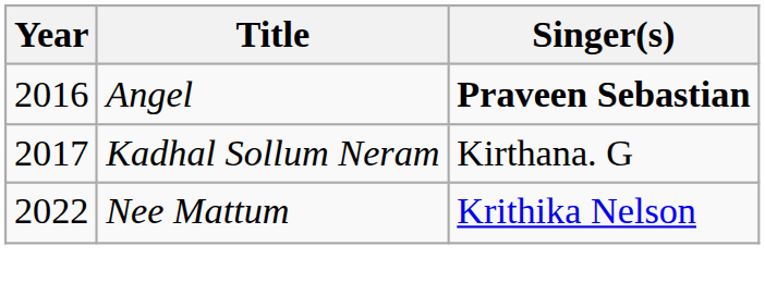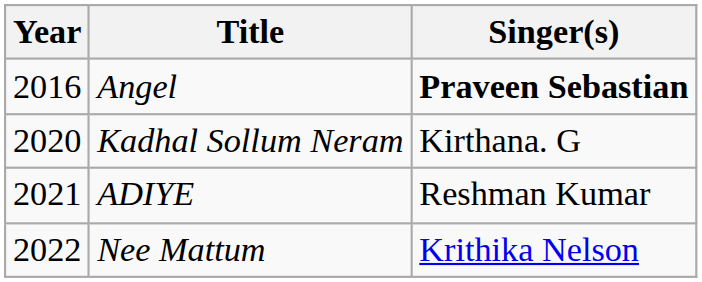Kadhal Sollum Neram | Year: 2017 -> 2020
+ row: 2021 | ADIYE | Reshman Kumar
